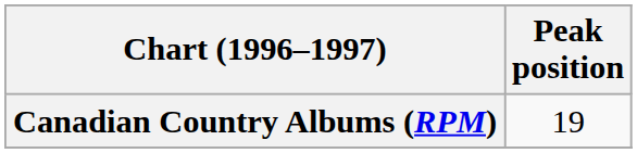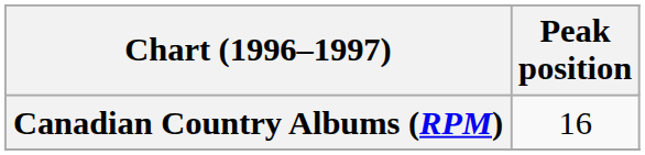Canadian Country Albums (RPM) | Peak position: 19 -> 16
